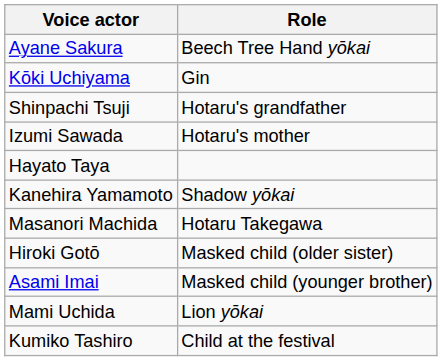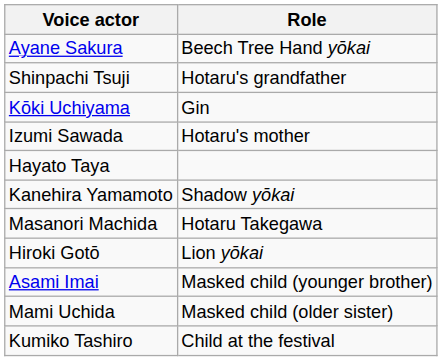rows swapped: Kōki Uchiyama <-> Shinpachi Tsuji
Hiroki Gotō | Role: Masked child (older sister) -> Lion yōkai
Mami Uchida | Role: Lion yōkai -> Masked child (older sister)
